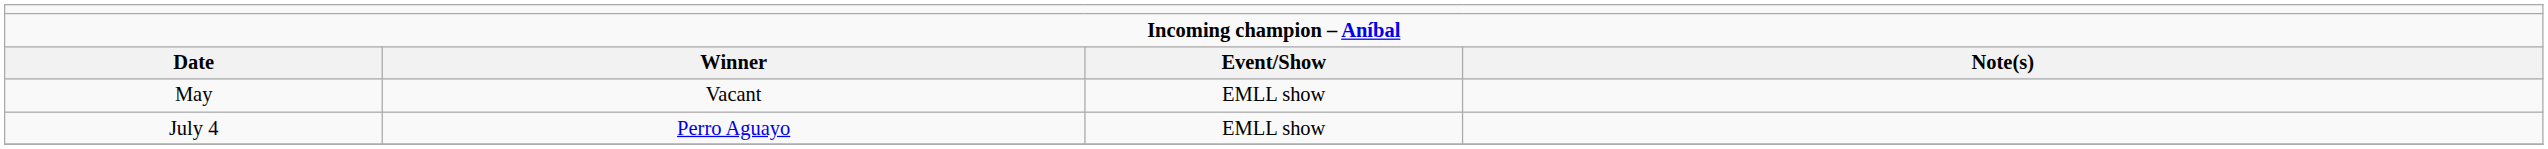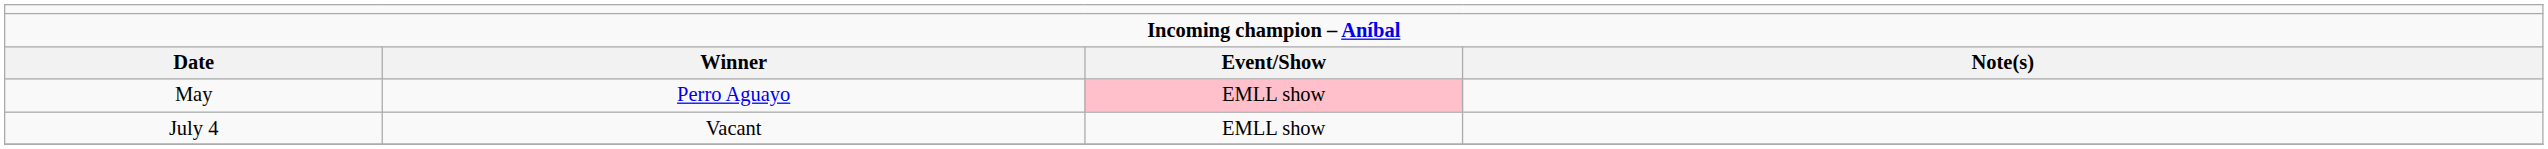May | column 2: Vacant -> Perro Aguayo
May | column 3: no background -> pink background
July 4 | column 2: Perro Aguayo -> Vacant
